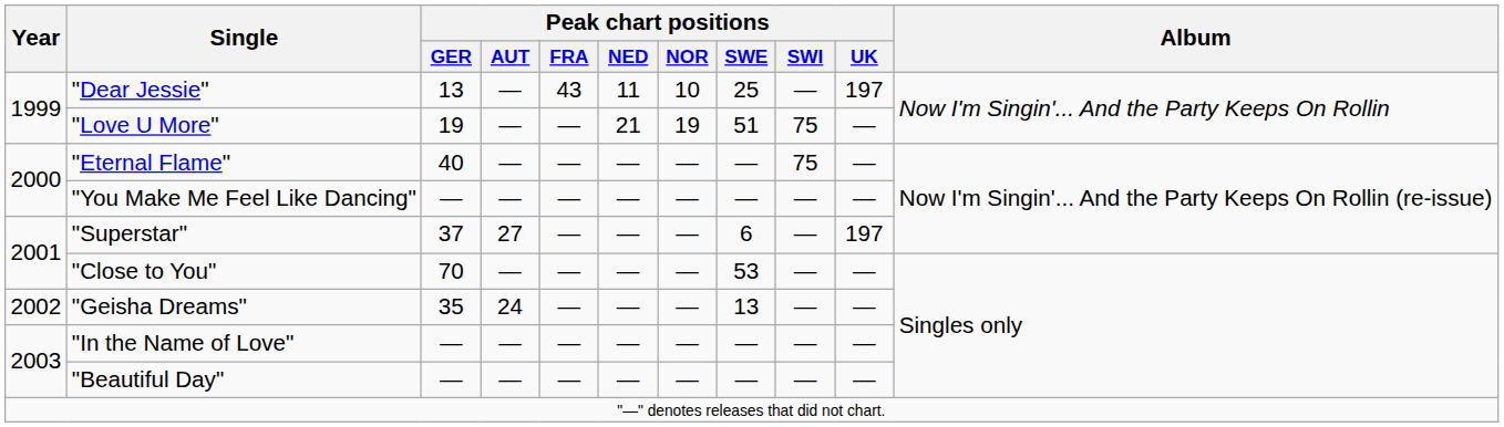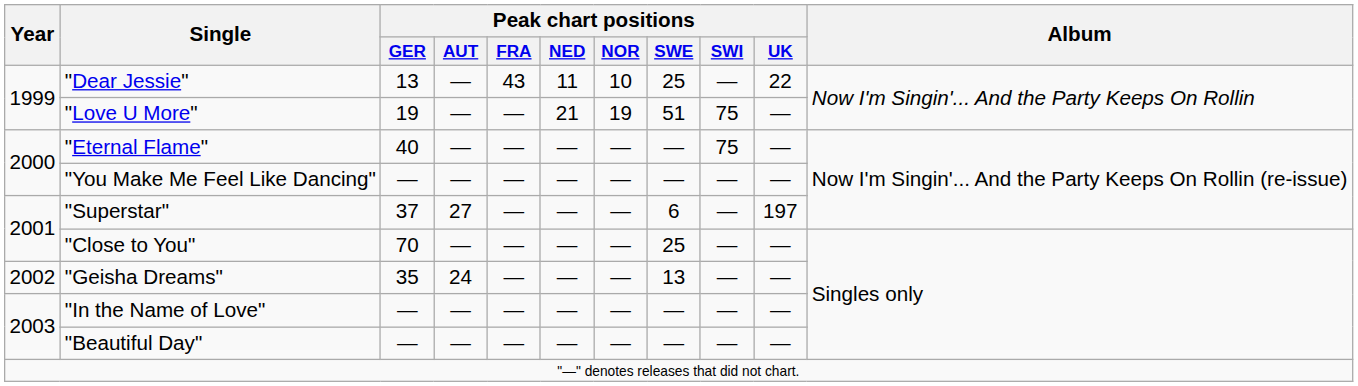"Dear Jessie" | Peak chart positions / UK: 197 -> 22
"Close to You" | Peak chart positions / SWE: 53 -> 25
